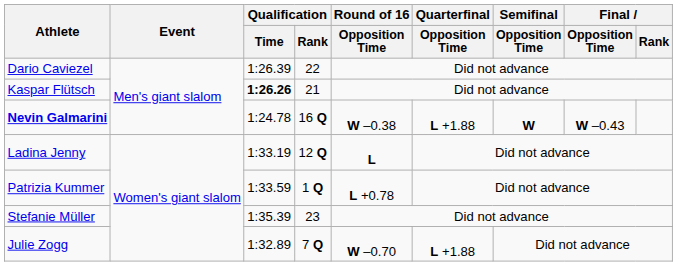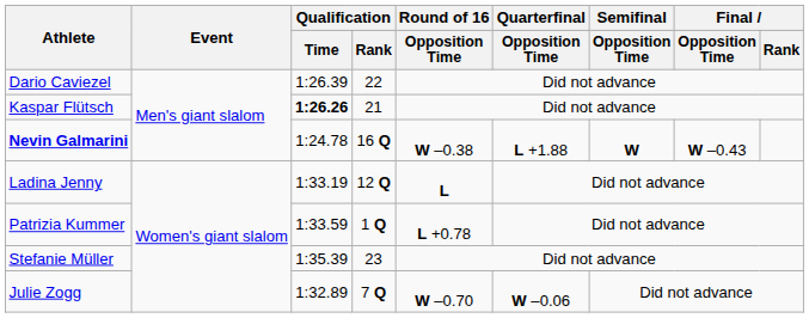Julie Zogg | Quarterfinal / Opposition Time: L +1.88 -> W –0.06
